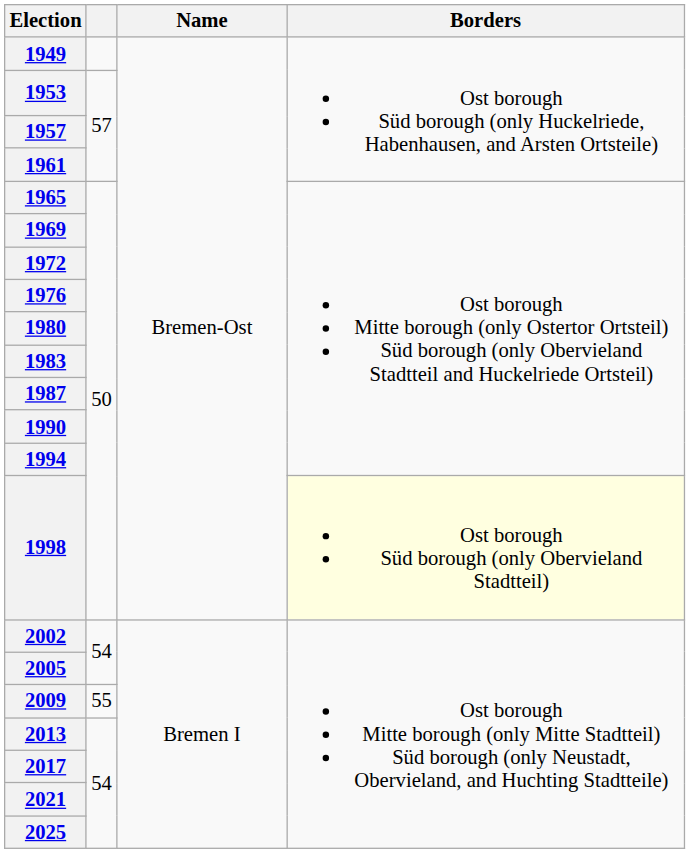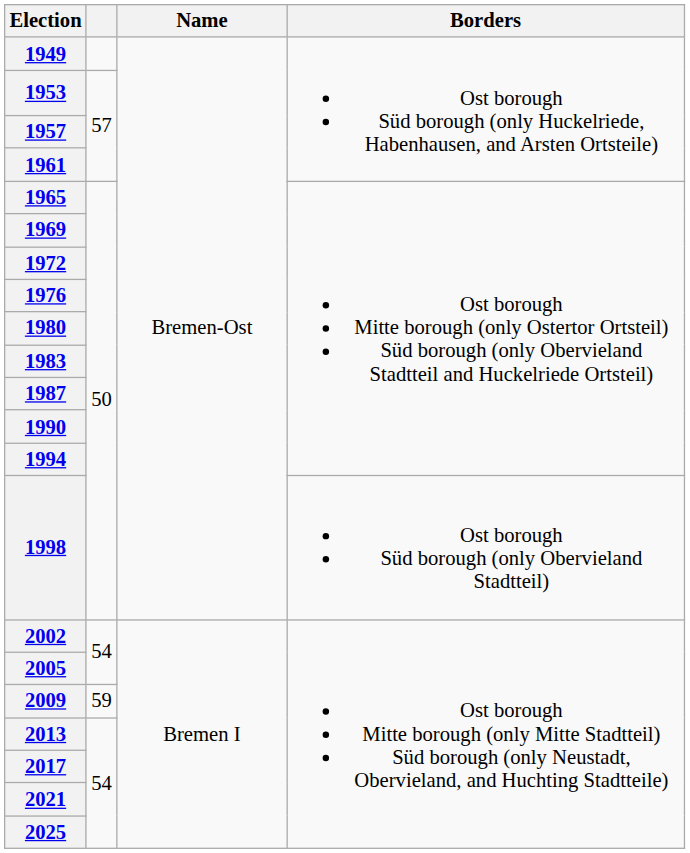1998 | Borders: lightyellow background -> no background
2009 | column 2: 55 -> 59
